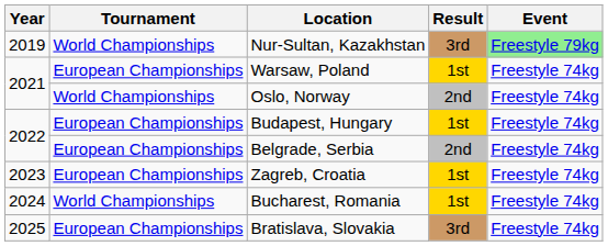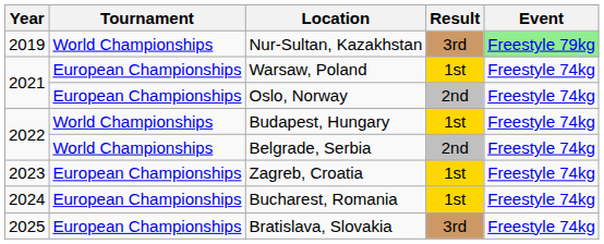Oslo, Norway | Tournament: World Championships -> European Championships
Budapest, Hungary | Tournament: European Championships -> World Championships
Belgrade, Serbia | Tournament: European Championships -> World Championships
Bucharest, Romania | Tournament: World Championships -> European Championships
